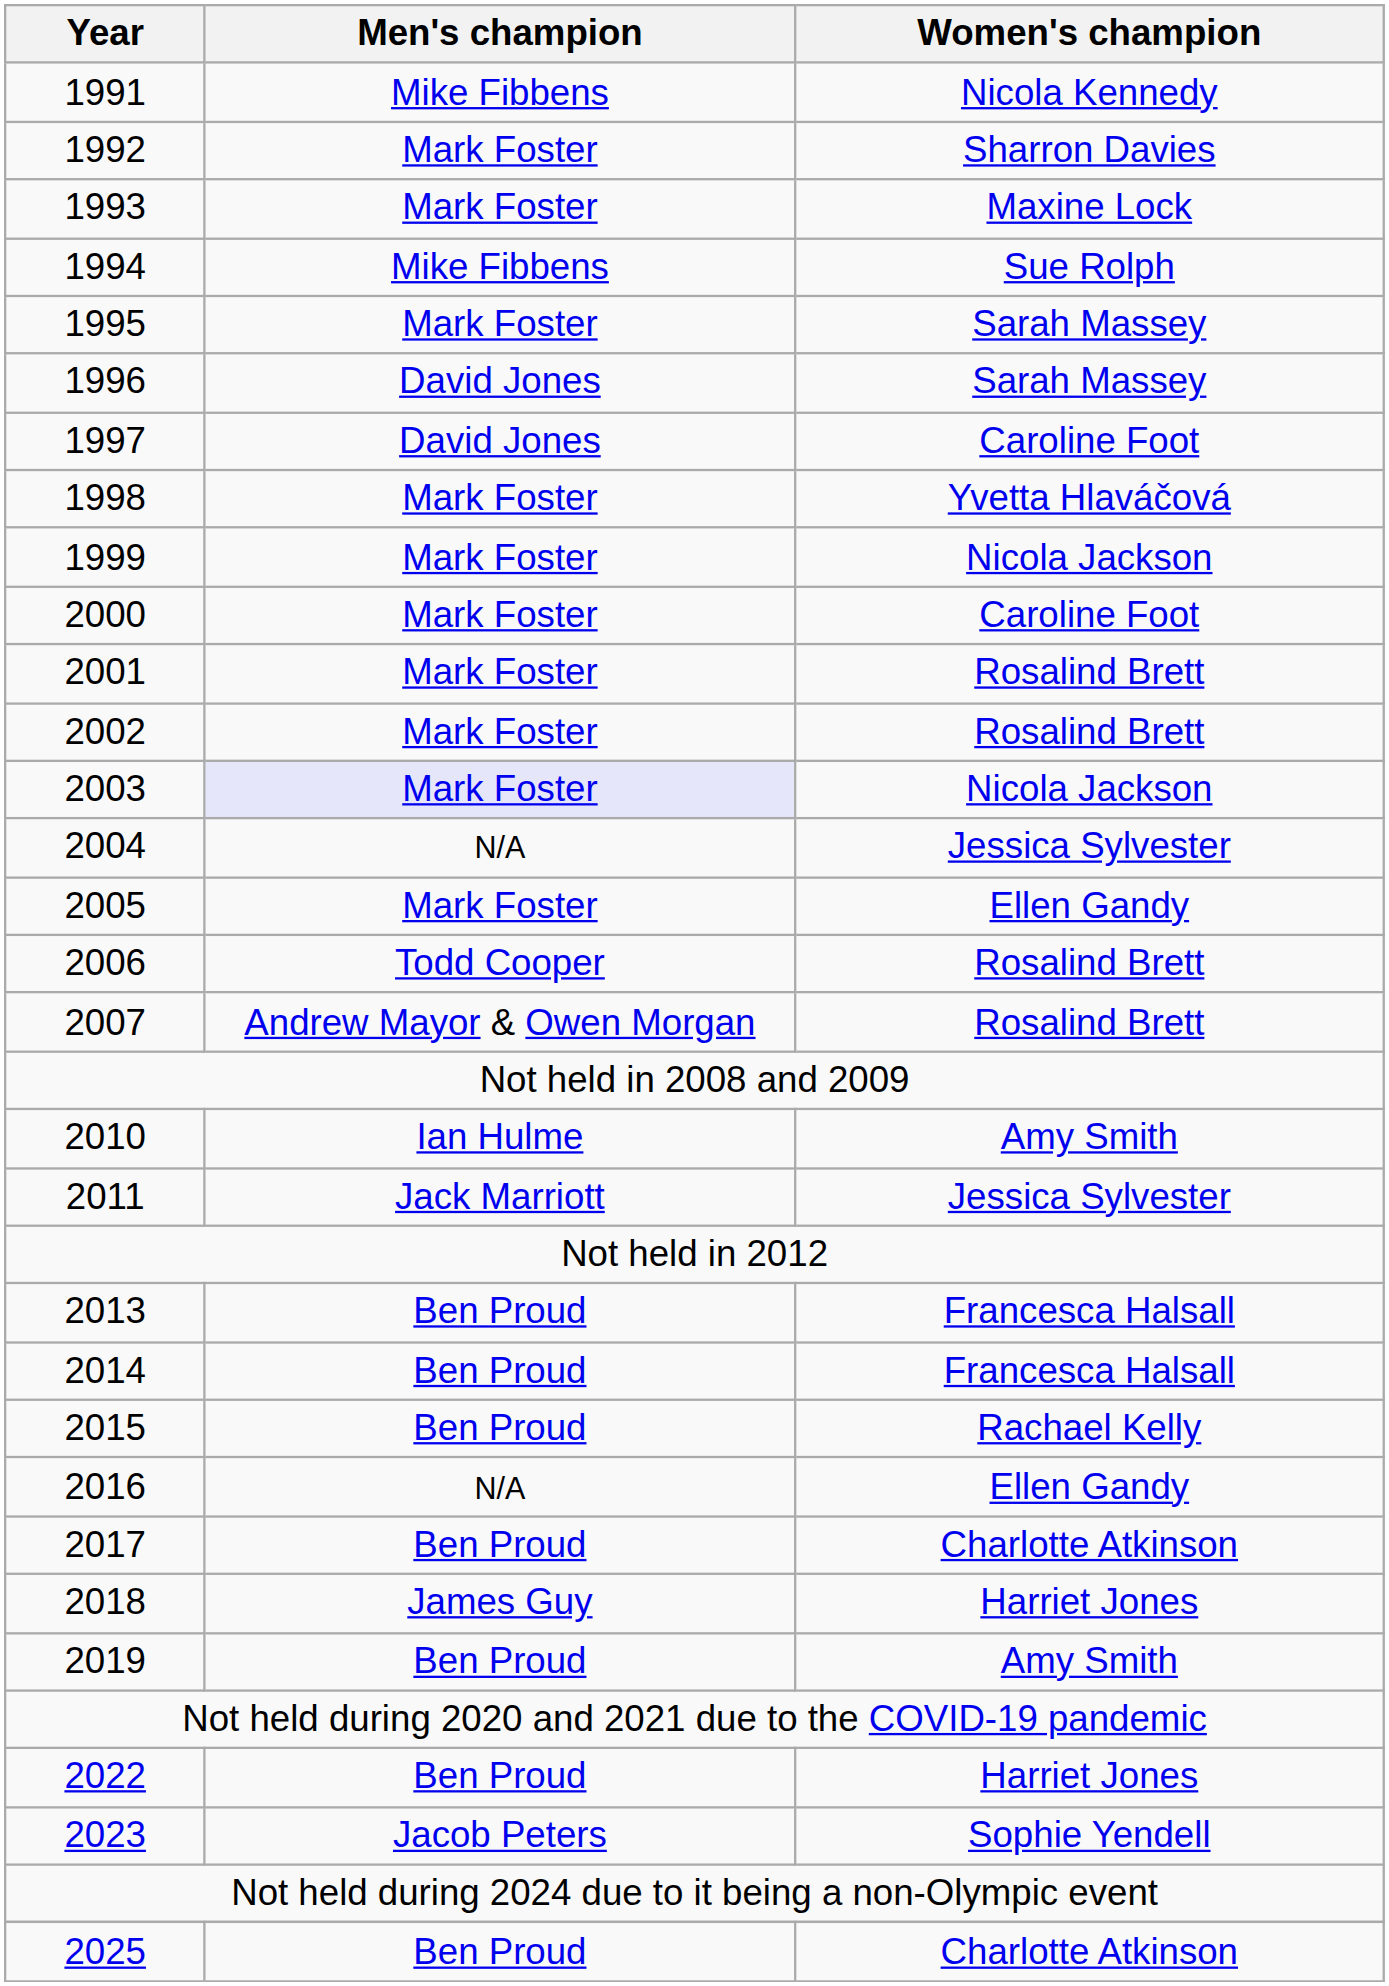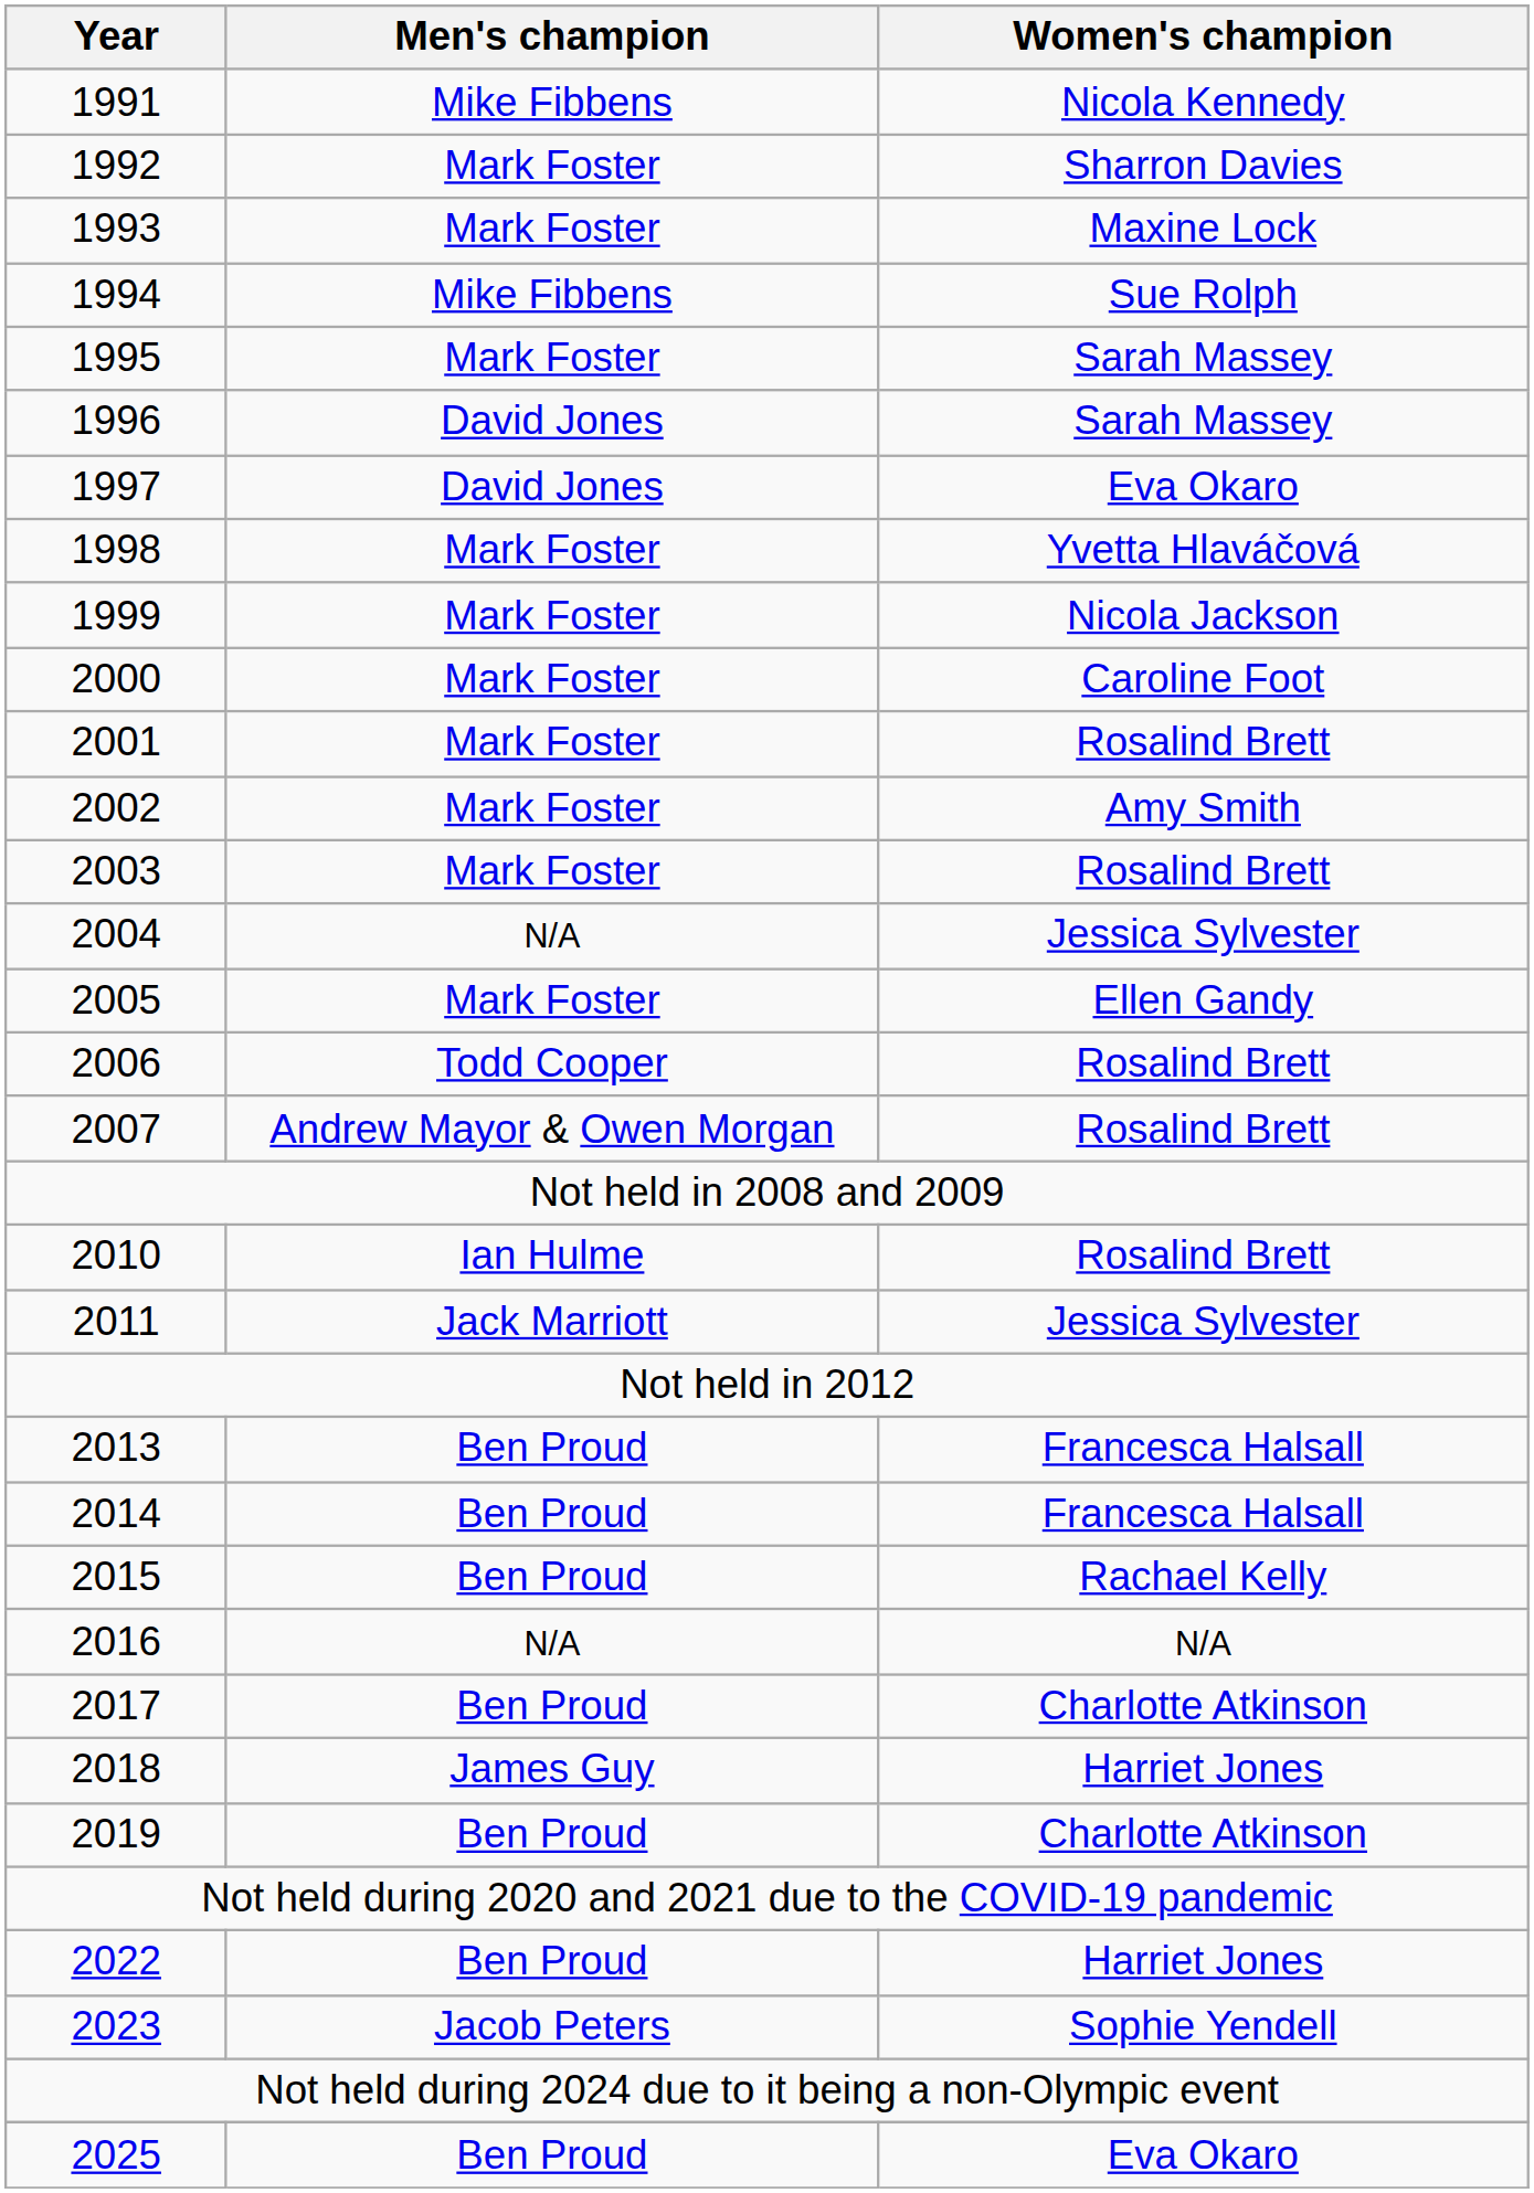1997 | Women's champion: Caroline Foot -> Eva Okaro
2002 | Women's champion: Rosalind Brett -> Amy Smith
2003 | Men's champion: lavender background -> no background
2003 | Women's champion: Nicola Jackson -> Rosalind Brett
2010 | Women's champion: Amy Smith -> Rosalind Brett
2016 | Women's champion: Ellen Gandy -> N/A
2019 | Women's champion: Amy Smith -> Charlotte Atkinson
2025 | Women's champion: Charlotte Atkinson -> Eva Okaro
